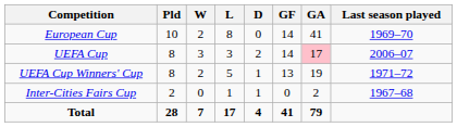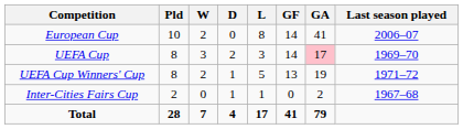columns swapped: D <-> L
European Cup | Last season played: 1969–70 -> 2006–07
UEFA Cup | Last season played: 2006–07 -> 1969–70
